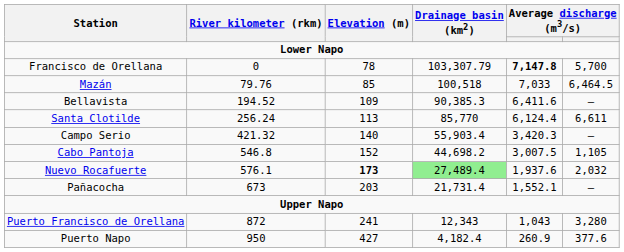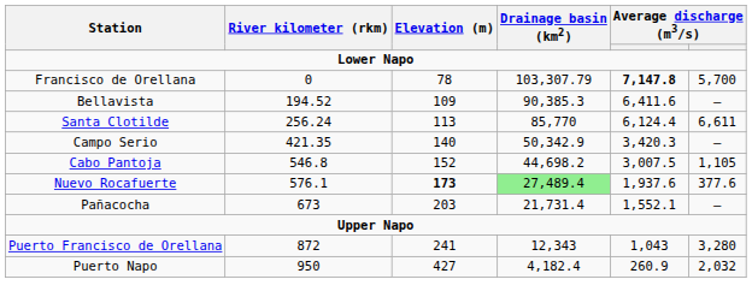- row: Mazán | 79.76 | 85 | 100,518 | 7,033 | 6,464.5
Campo Serio | River kilometer (rkm): 421.32 -> 421.35
Campo Serio | Drainage basin (km2): 55,903.4 -> 50,342.9
Nuevo Rocafuerte | column 6: 2,032 -> 377.6
Puerto Napo | column 6: 377.6 -> 2,032
